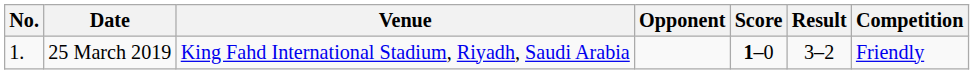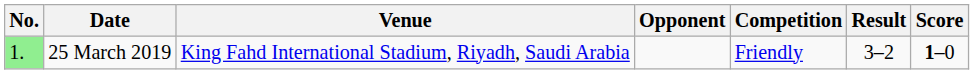columns swapped: Score <-> Competition
25 March 2019 | No.: no background -> lightgreen background
